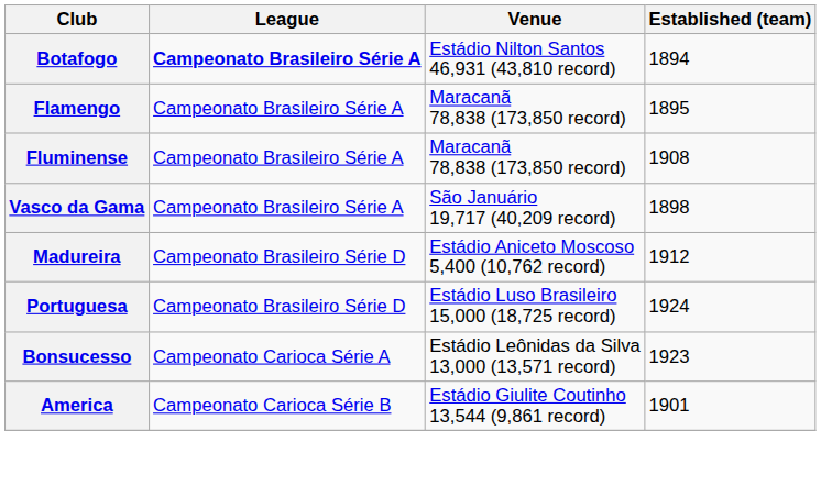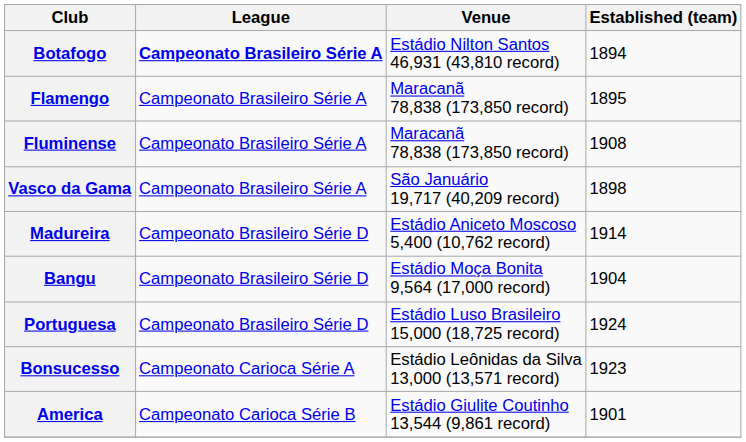Madureira | Established (team): 1912 -> 1914
+ row: Bangu | Campeonato Brasileiro Série D | Estádio Moça Bonita 9,564 (17,000 record) | 1904
